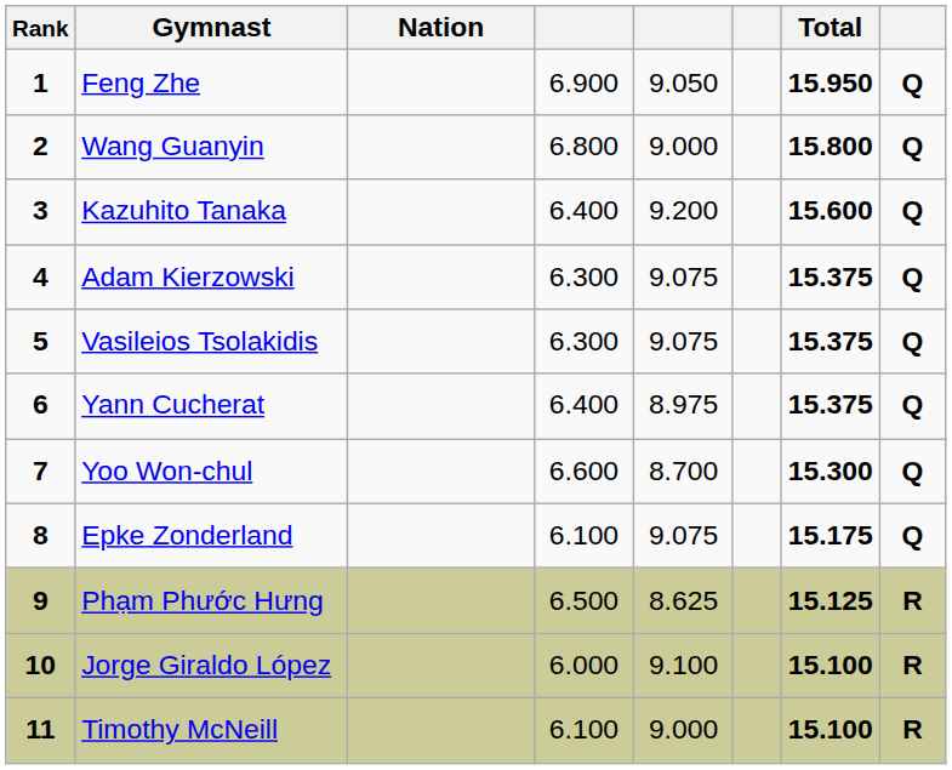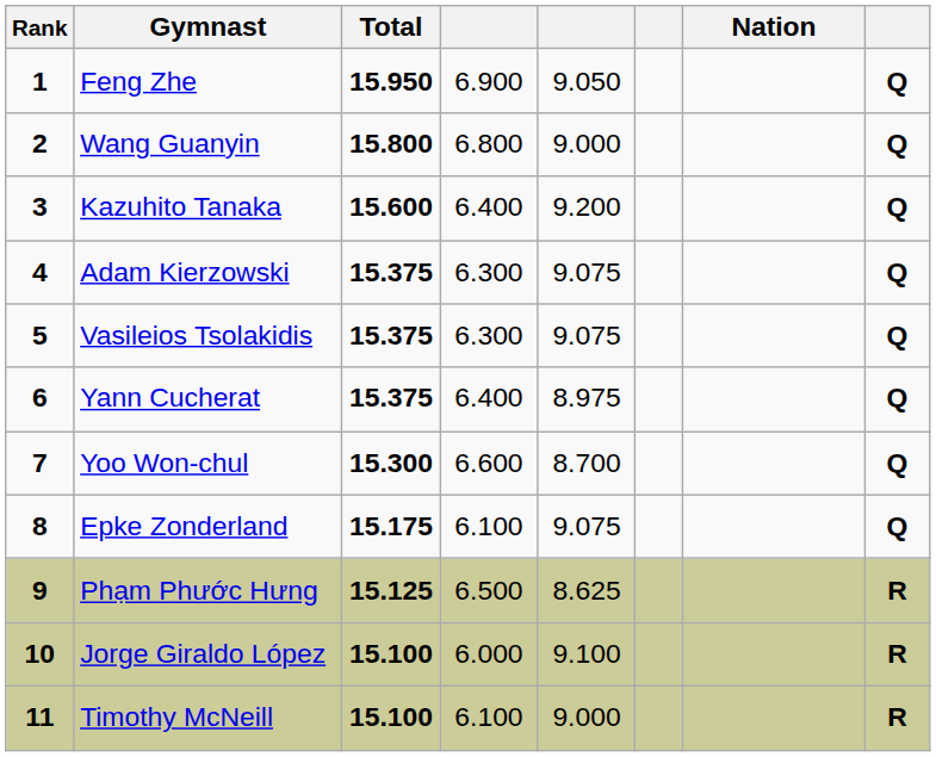columns swapped: Nation <-> Total
